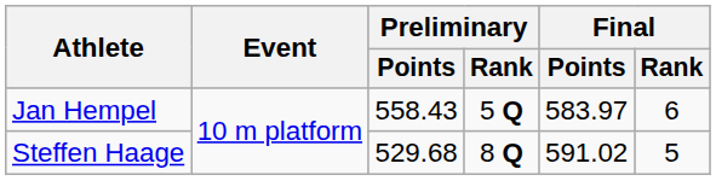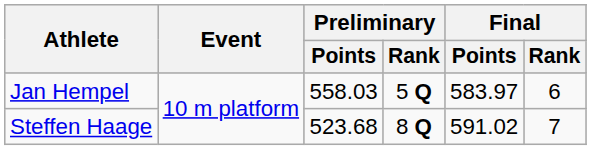Jan Hempel | Preliminary / Points: 558.43 -> 558.03
Steffen Haage | Preliminary / Points: 529.68 -> 523.68
Steffen Haage | Final / Rank: 5 -> 7
